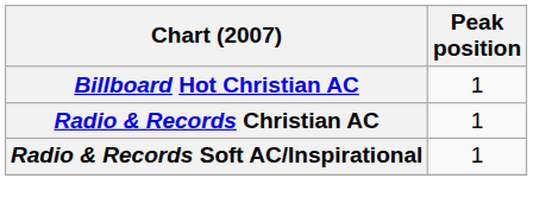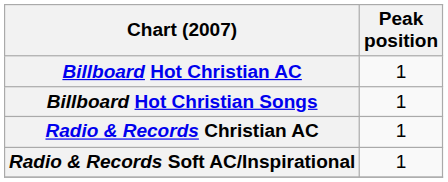+ row: Billboard Hot Christian Songs | 1
